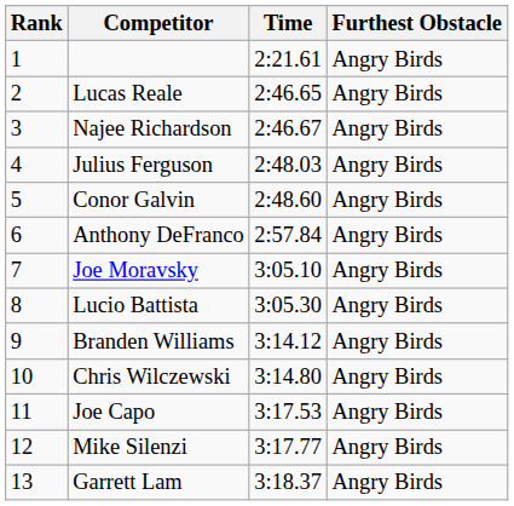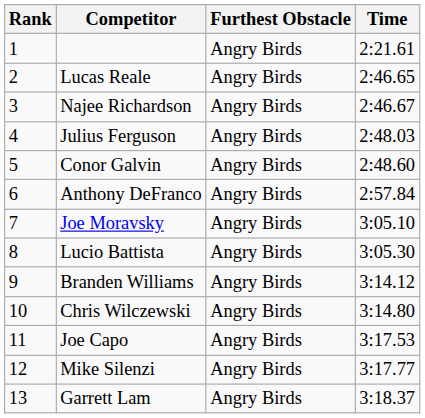columns swapped: Time <-> Furthest Obstacle
